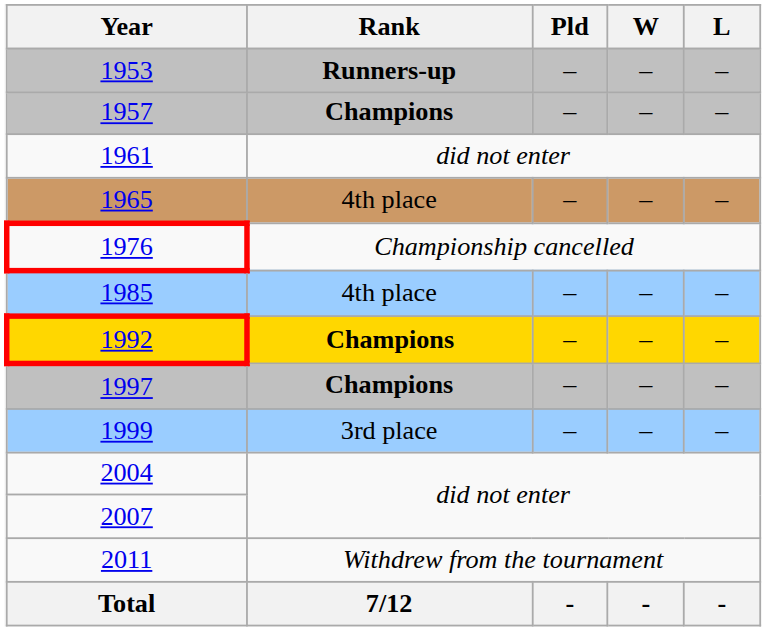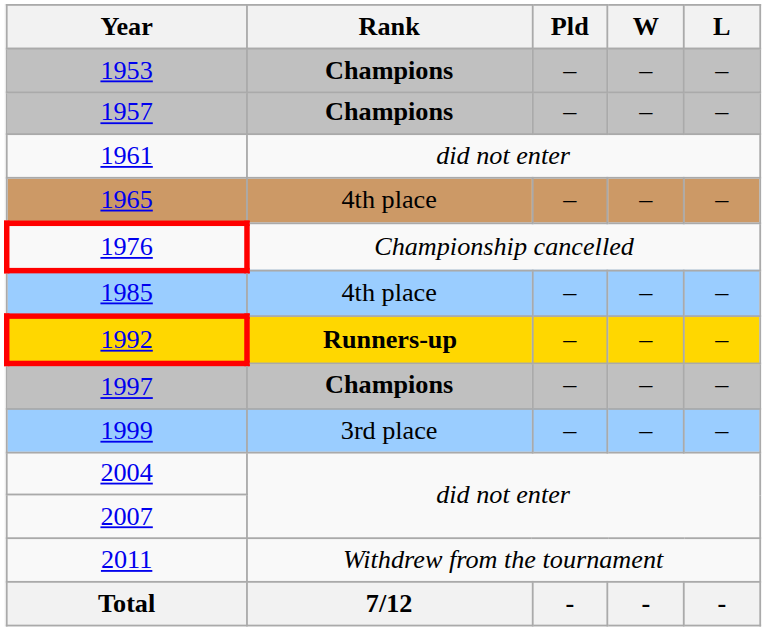1953 | Rank: Runners-up -> Champions
1992 | Rank: Champions -> Runners-up
